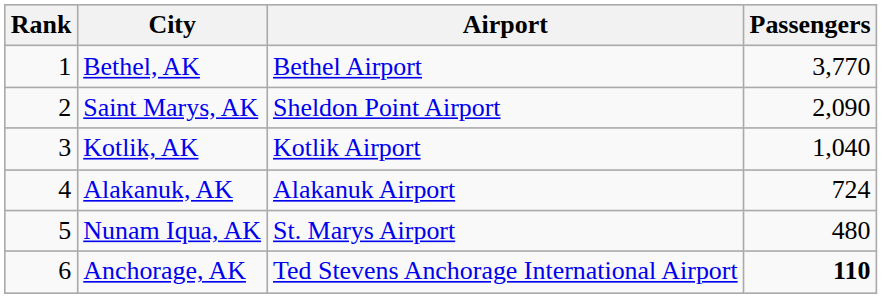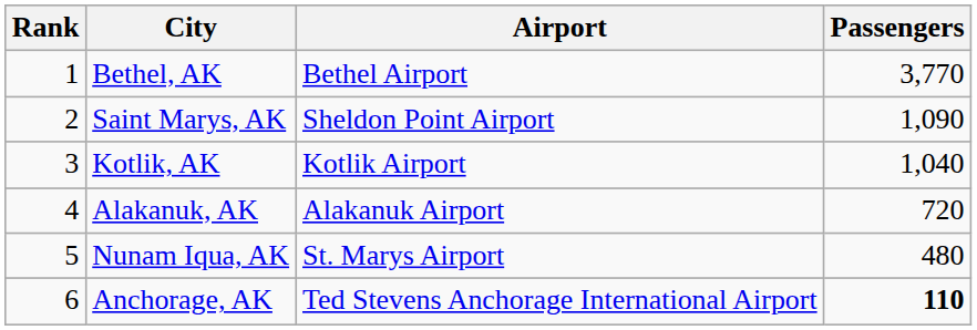Saint Marys, AK | Passengers: 2,090 -> 1,090
Alakanuk, AK | Passengers: 724 -> 720
